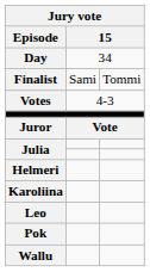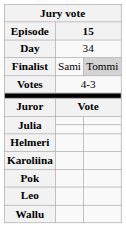Finalist | column 3: no background -> lightgrey background
rows swapped: Leo <-> Pok
